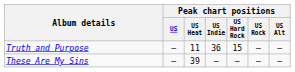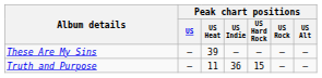rows swapped: These Are My Sins <-> Truth and Purpose
